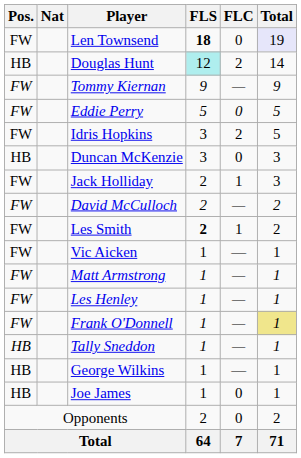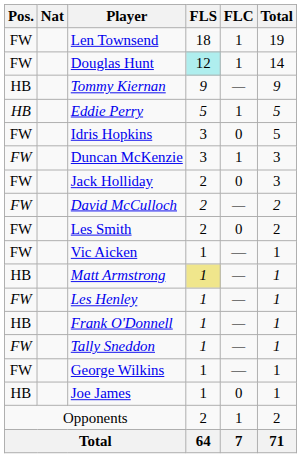Len Townsend | FLS: bold -> normal
Len Townsend | FLC: 0 -> 1
Len Townsend | Total: lavender background -> no background
Douglas Hunt | Pos.: HB -> FW
Douglas Hunt | FLC: 2 -> 1
Tommy Kiernan | Pos.: FW -> HB
Eddie Perry | Pos.: FW -> HB
Eddie Perry | FLC: 0 -> 1
Idris Hopkins | FLC: 2 -> 0
Duncan McKenzie | Pos.: HB -> FW
Duncan McKenzie | FLC: 0 -> 1
Jack Holliday | FLC: 1 -> 0
Les Smith | FLS: bold -> normal
Les Smith | FLC: 1 -> 0
Matt Armstrong | Pos.: FW -> HB
Matt Armstrong | FLS: no background -> khaki background
Frank O'Donnell | Pos.: FW -> HB
Frank O'Donnell | Total: khaki background -> no background
Tally Sneddon | Pos.: HB -> FW
George Wilkins | Pos.: HB -> FW
Opponents | FLC: 0 -> 1
